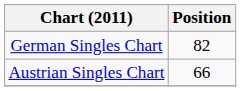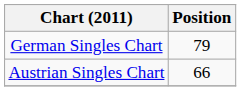German Singles Chart | Position: 82 -> 79
